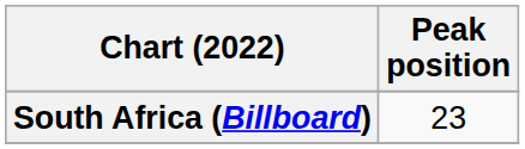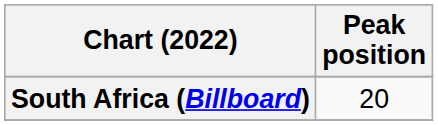South Africa (Billboard) | Peak position: 23 -> 20
